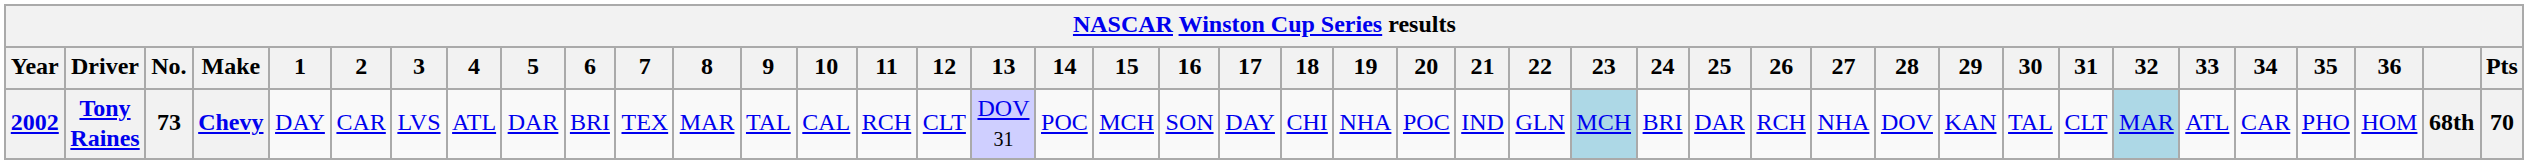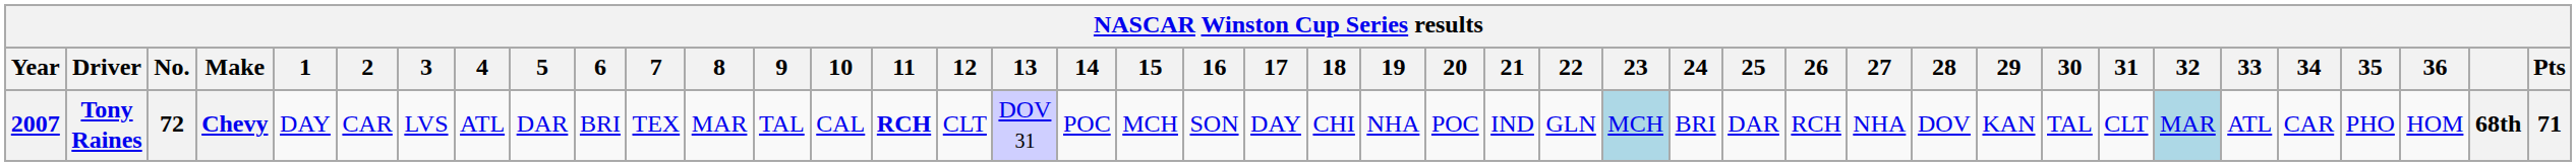Tony Raines | Year: 2002 -> 2007
Tony Raines | No.: 73 -> 72
Tony Raines | 11: normal -> bold
Tony Raines | Pts: 70 -> 71
